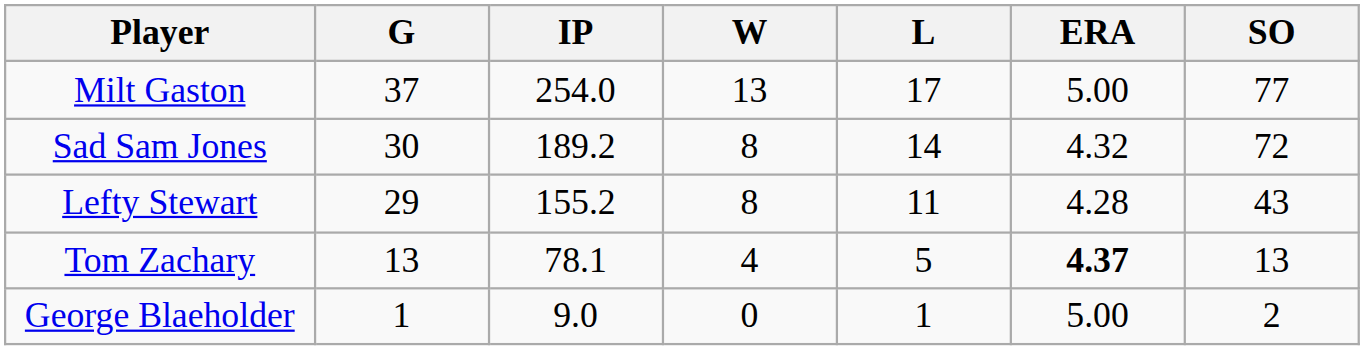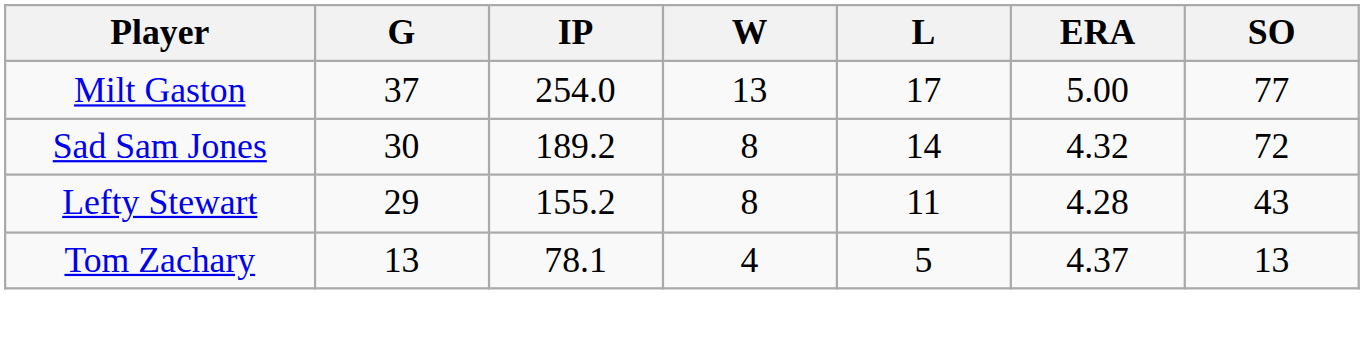Tom Zachary | ERA: bold -> normal
- row: George Blaeholder | 1 | 9.0 | 0 | 1 | 5.00 | 2
